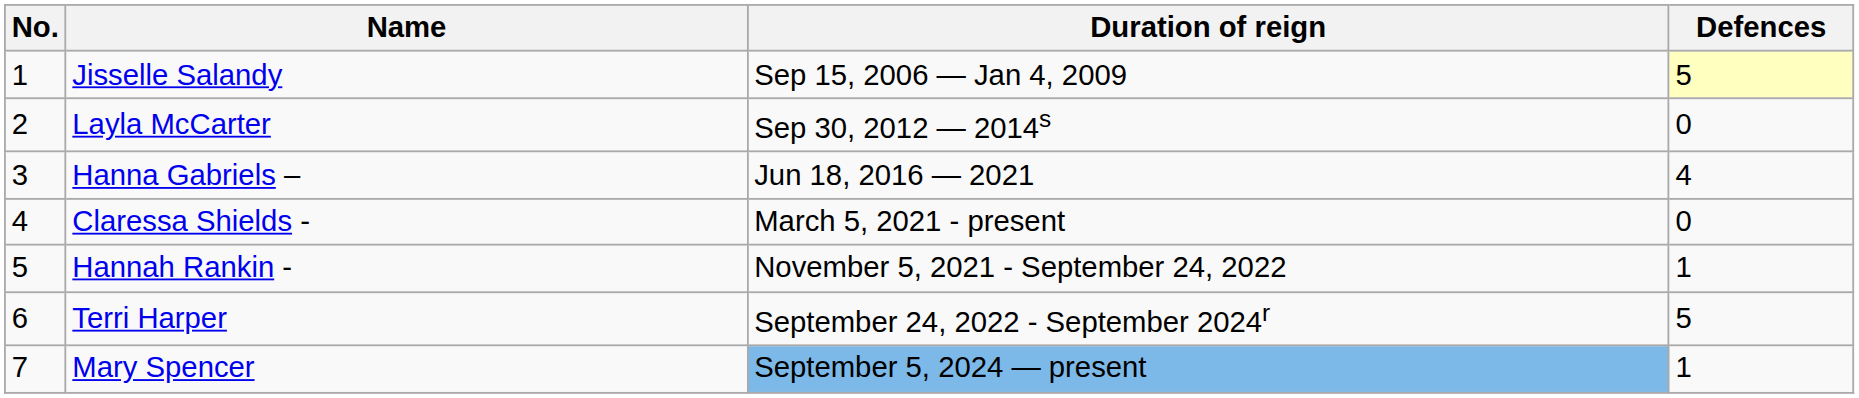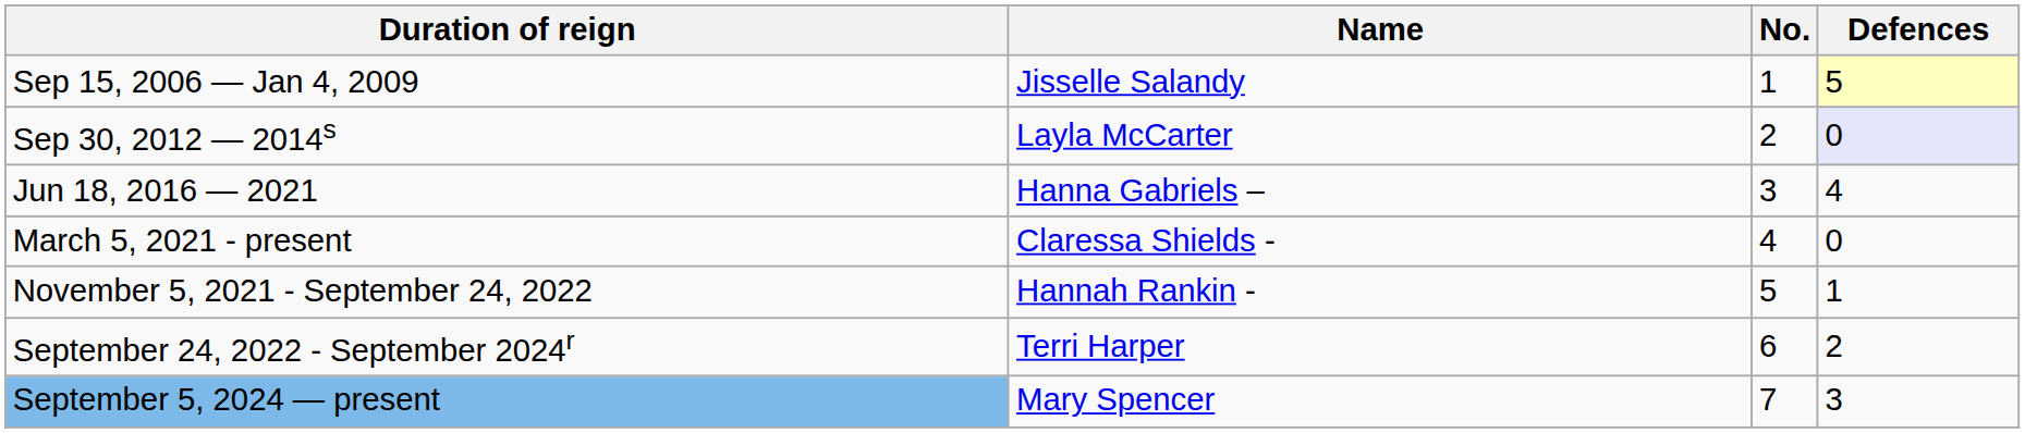columns swapped: No. <-> Duration of reign
Layla McCarter | Defences: no background -> lavender background
Terri Harper | Defences: 5 -> 2
Mary Spencer | Defences: 1 -> 3
